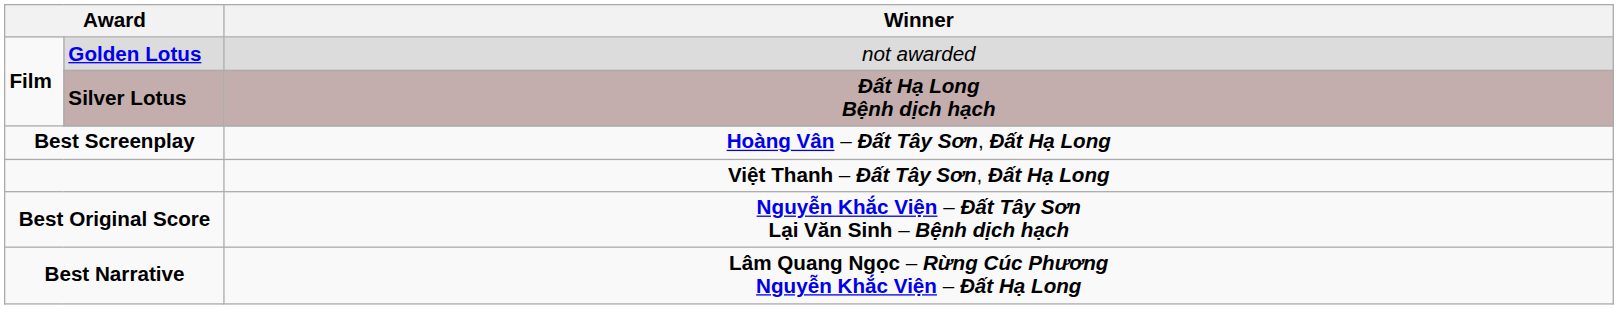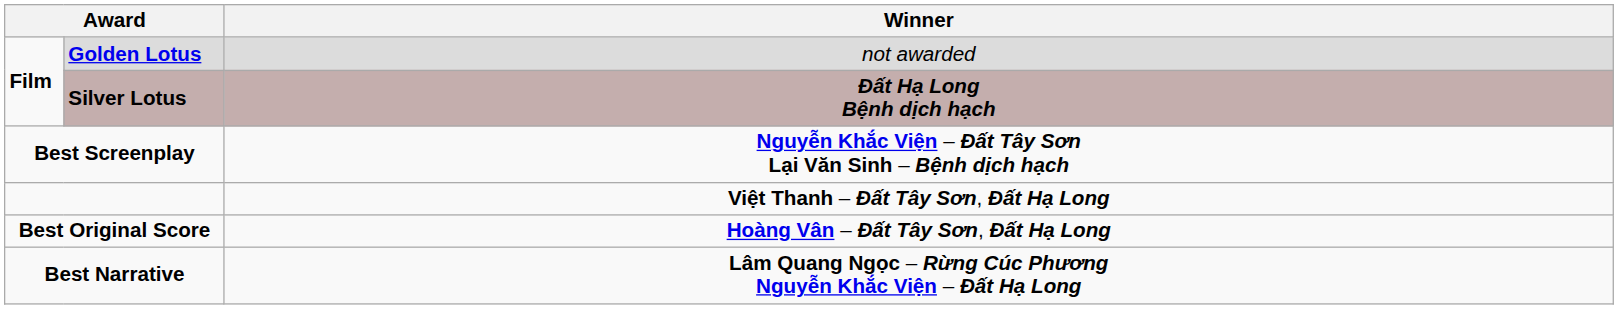Best Screenplay | Winner: Hoàng Vân – Đất Tây Sơn, Đất Hạ Long -> Nguyễn Khắc Viện – Đất Tây Sơn Lại Văn Sinh – Bệnh dịch hạch
Best Original Score | Winner: Nguyễn Khắc Viện – Đất Tây Sơn Lại Văn Sinh – Bệnh dịch hạch -> Hoàng Vân – Đất Tây Sơn, Đất Hạ Long
